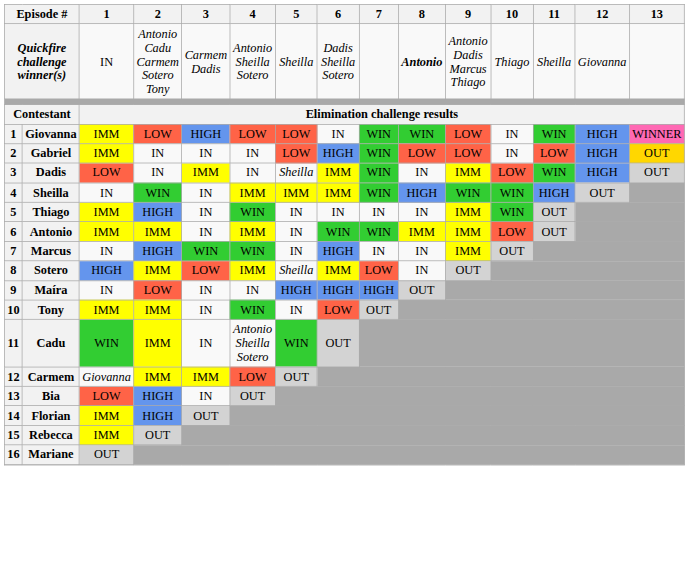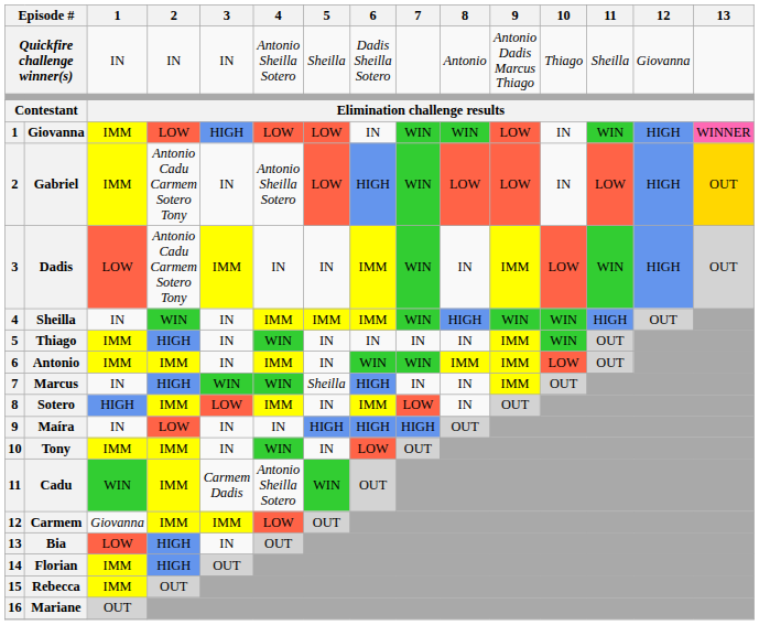Quickfire challenge winner(s) | 2: Antonio Cadu Carmem Sotero Tony -> IN
Quickfire challenge winner(s) | 3: Carmem Dadis -> IN
Quickfire challenge winner(s) | 8: bold -> normal
Gabriel | 2: IN -> Antonio Cadu Carmem Sotero Tony
Gabriel | 4: IN -> Antonio Sheilla Sotero
Dadis | 2: IN -> Antonio Cadu Carmem Sotero Tony
Dadis | 5: Sheilla -> IN
Marcus | 5: IN -> Sheilla
Sotero | 5: Sheilla -> IN
Cadu | 3: IN -> Carmem Dadis
